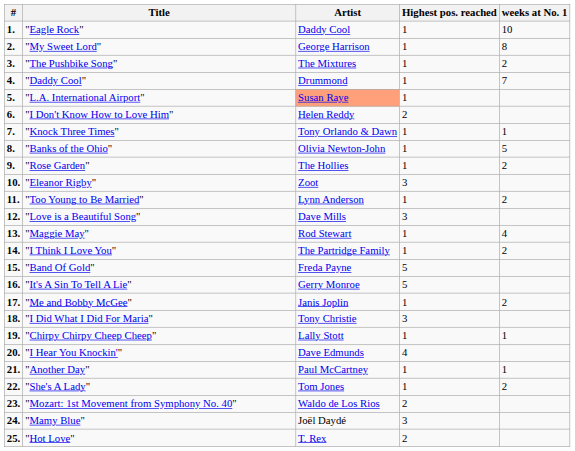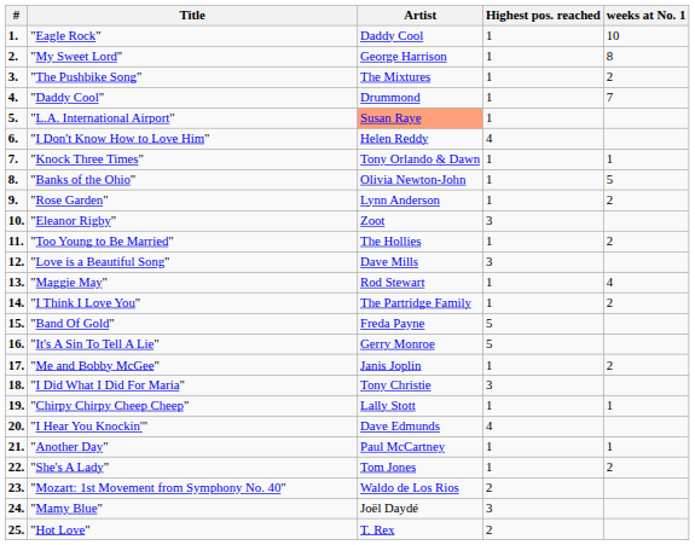"I Don't Know How to Love Him" | Highest pos. reached: 2 -> 4
"Rose Garden" | Artist: The Hollies -> Lynn Anderson
"Too Young to Be Married" | Artist: Lynn Anderson -> The Hollies
